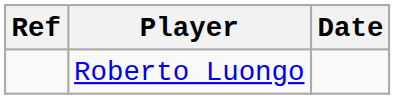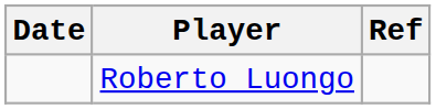columns swapped: Date <-> Ref
